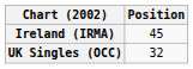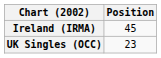UK Singles (OCC) | Position: 32 -> 23
